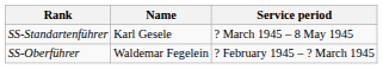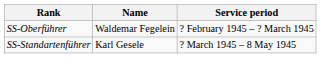rows swapped: SS-Oberführer <-> SS-Standartenführer
